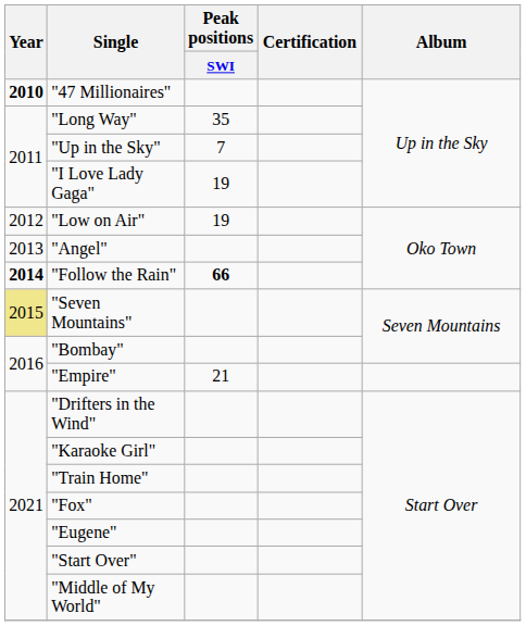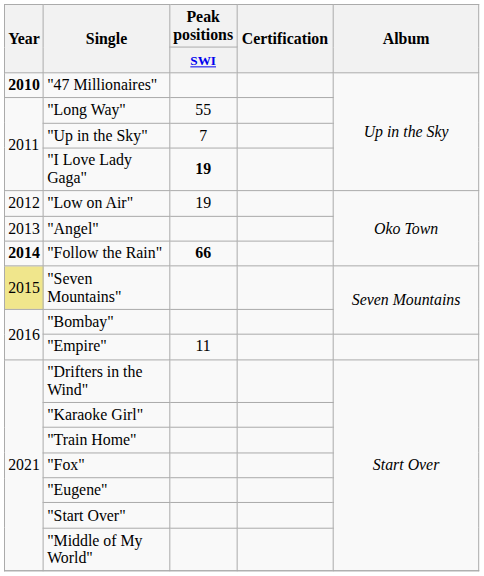"Long Way" | Peak positions / SWI: 35 -> 55
"I Love Lady Gaga" | Peak positions / SWI: normal -> bold
"Empire" | Peak positions / SWI: 21 -> 11
